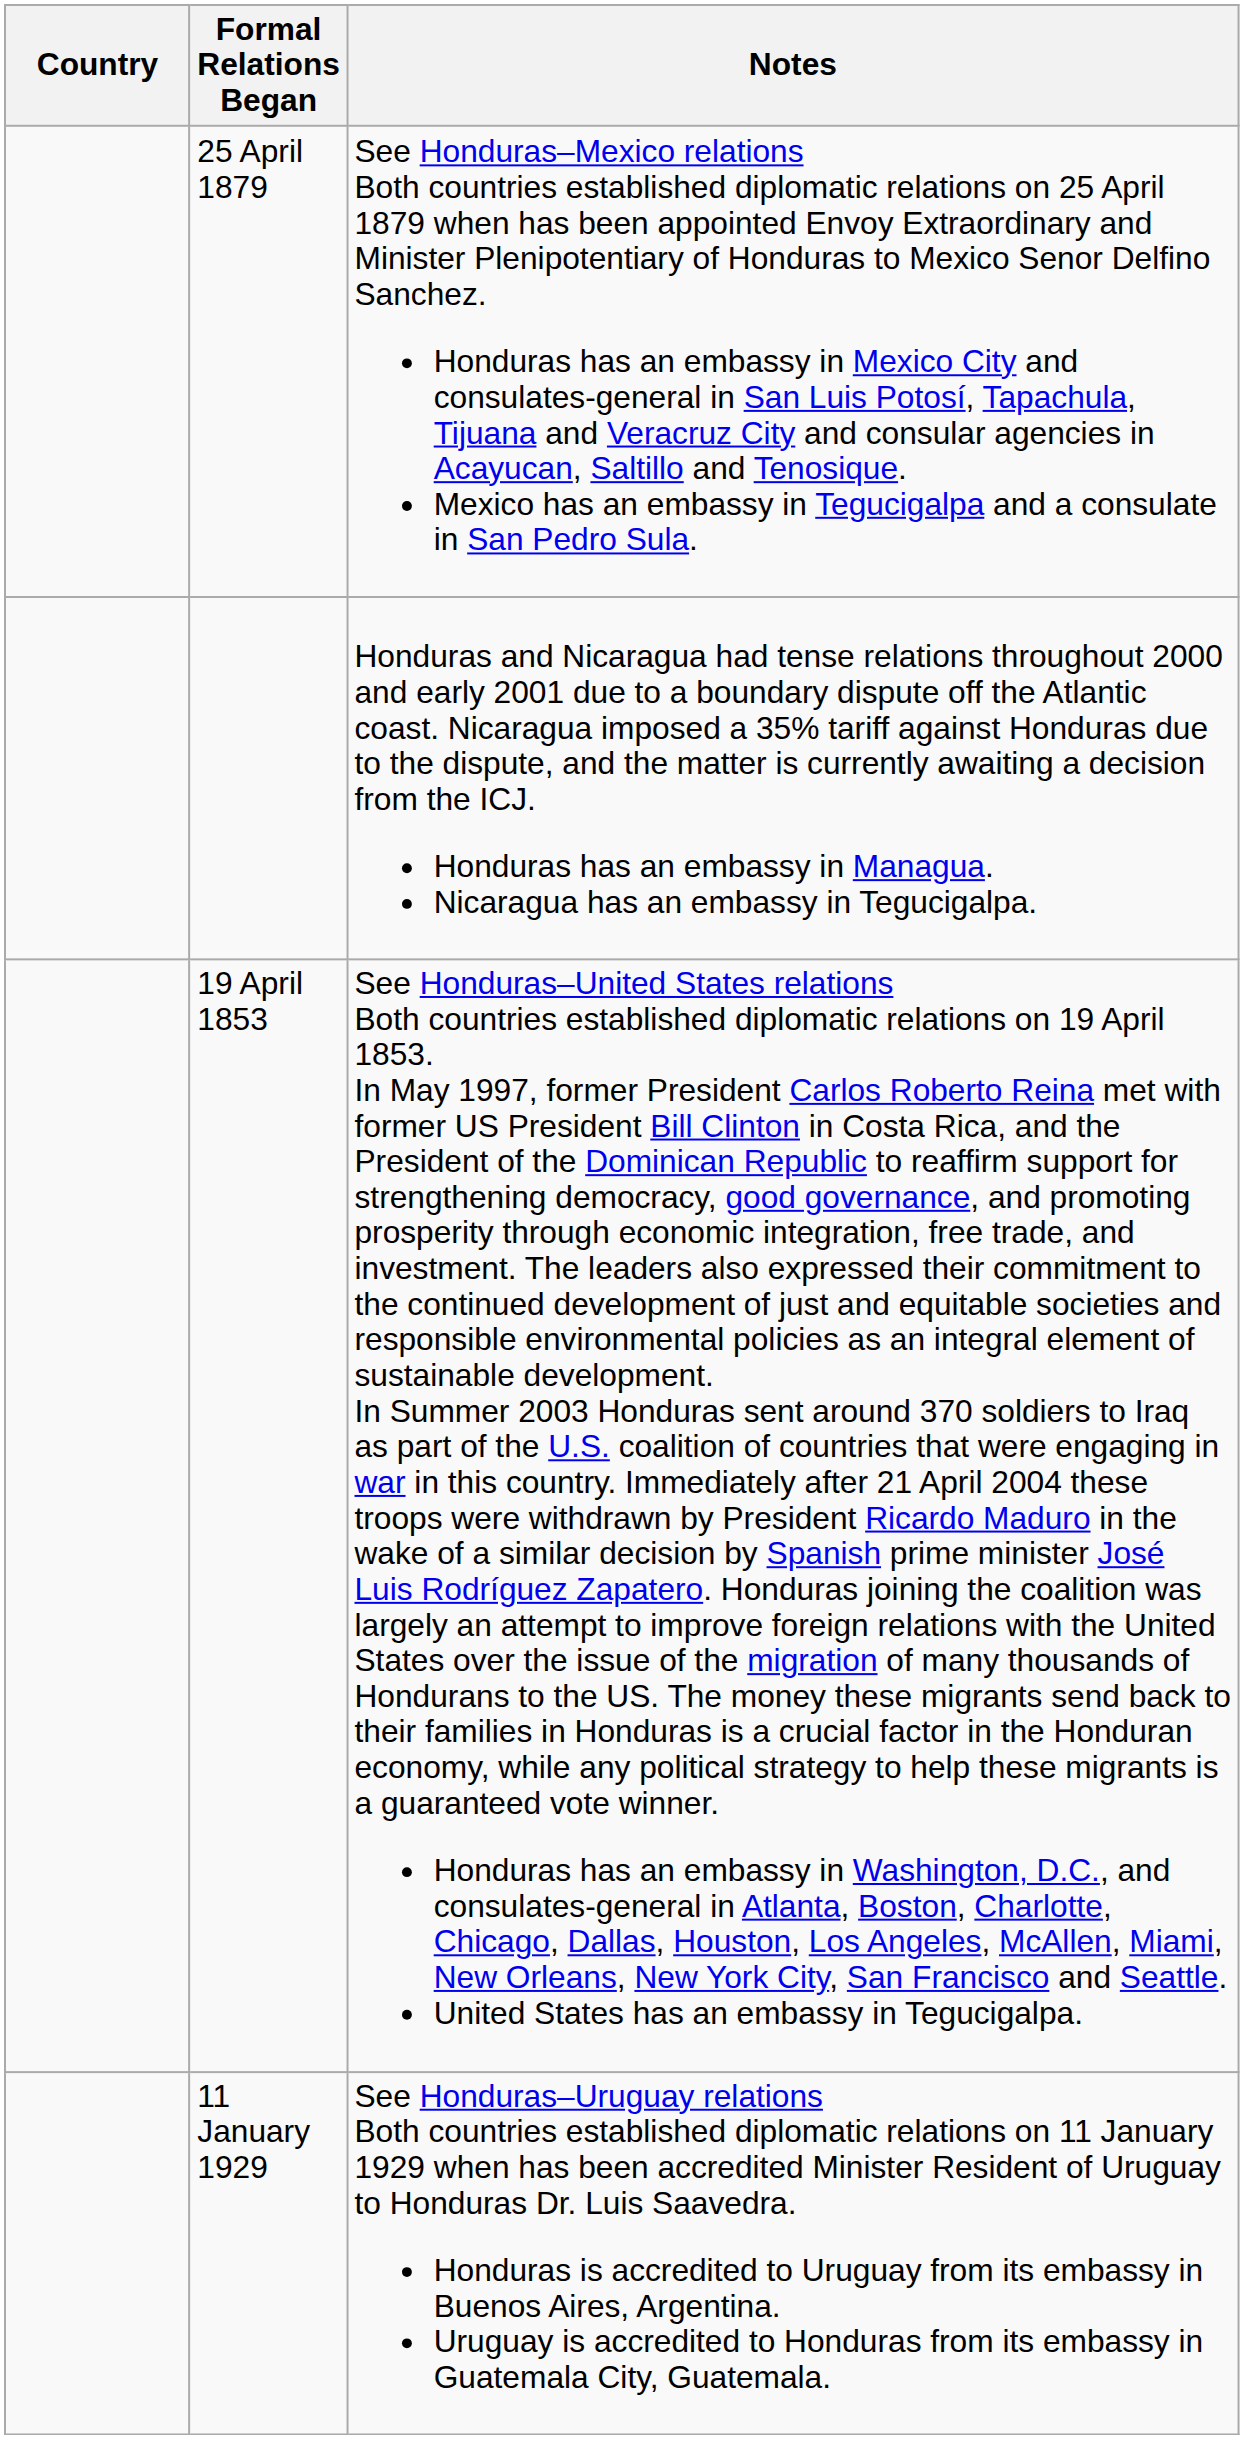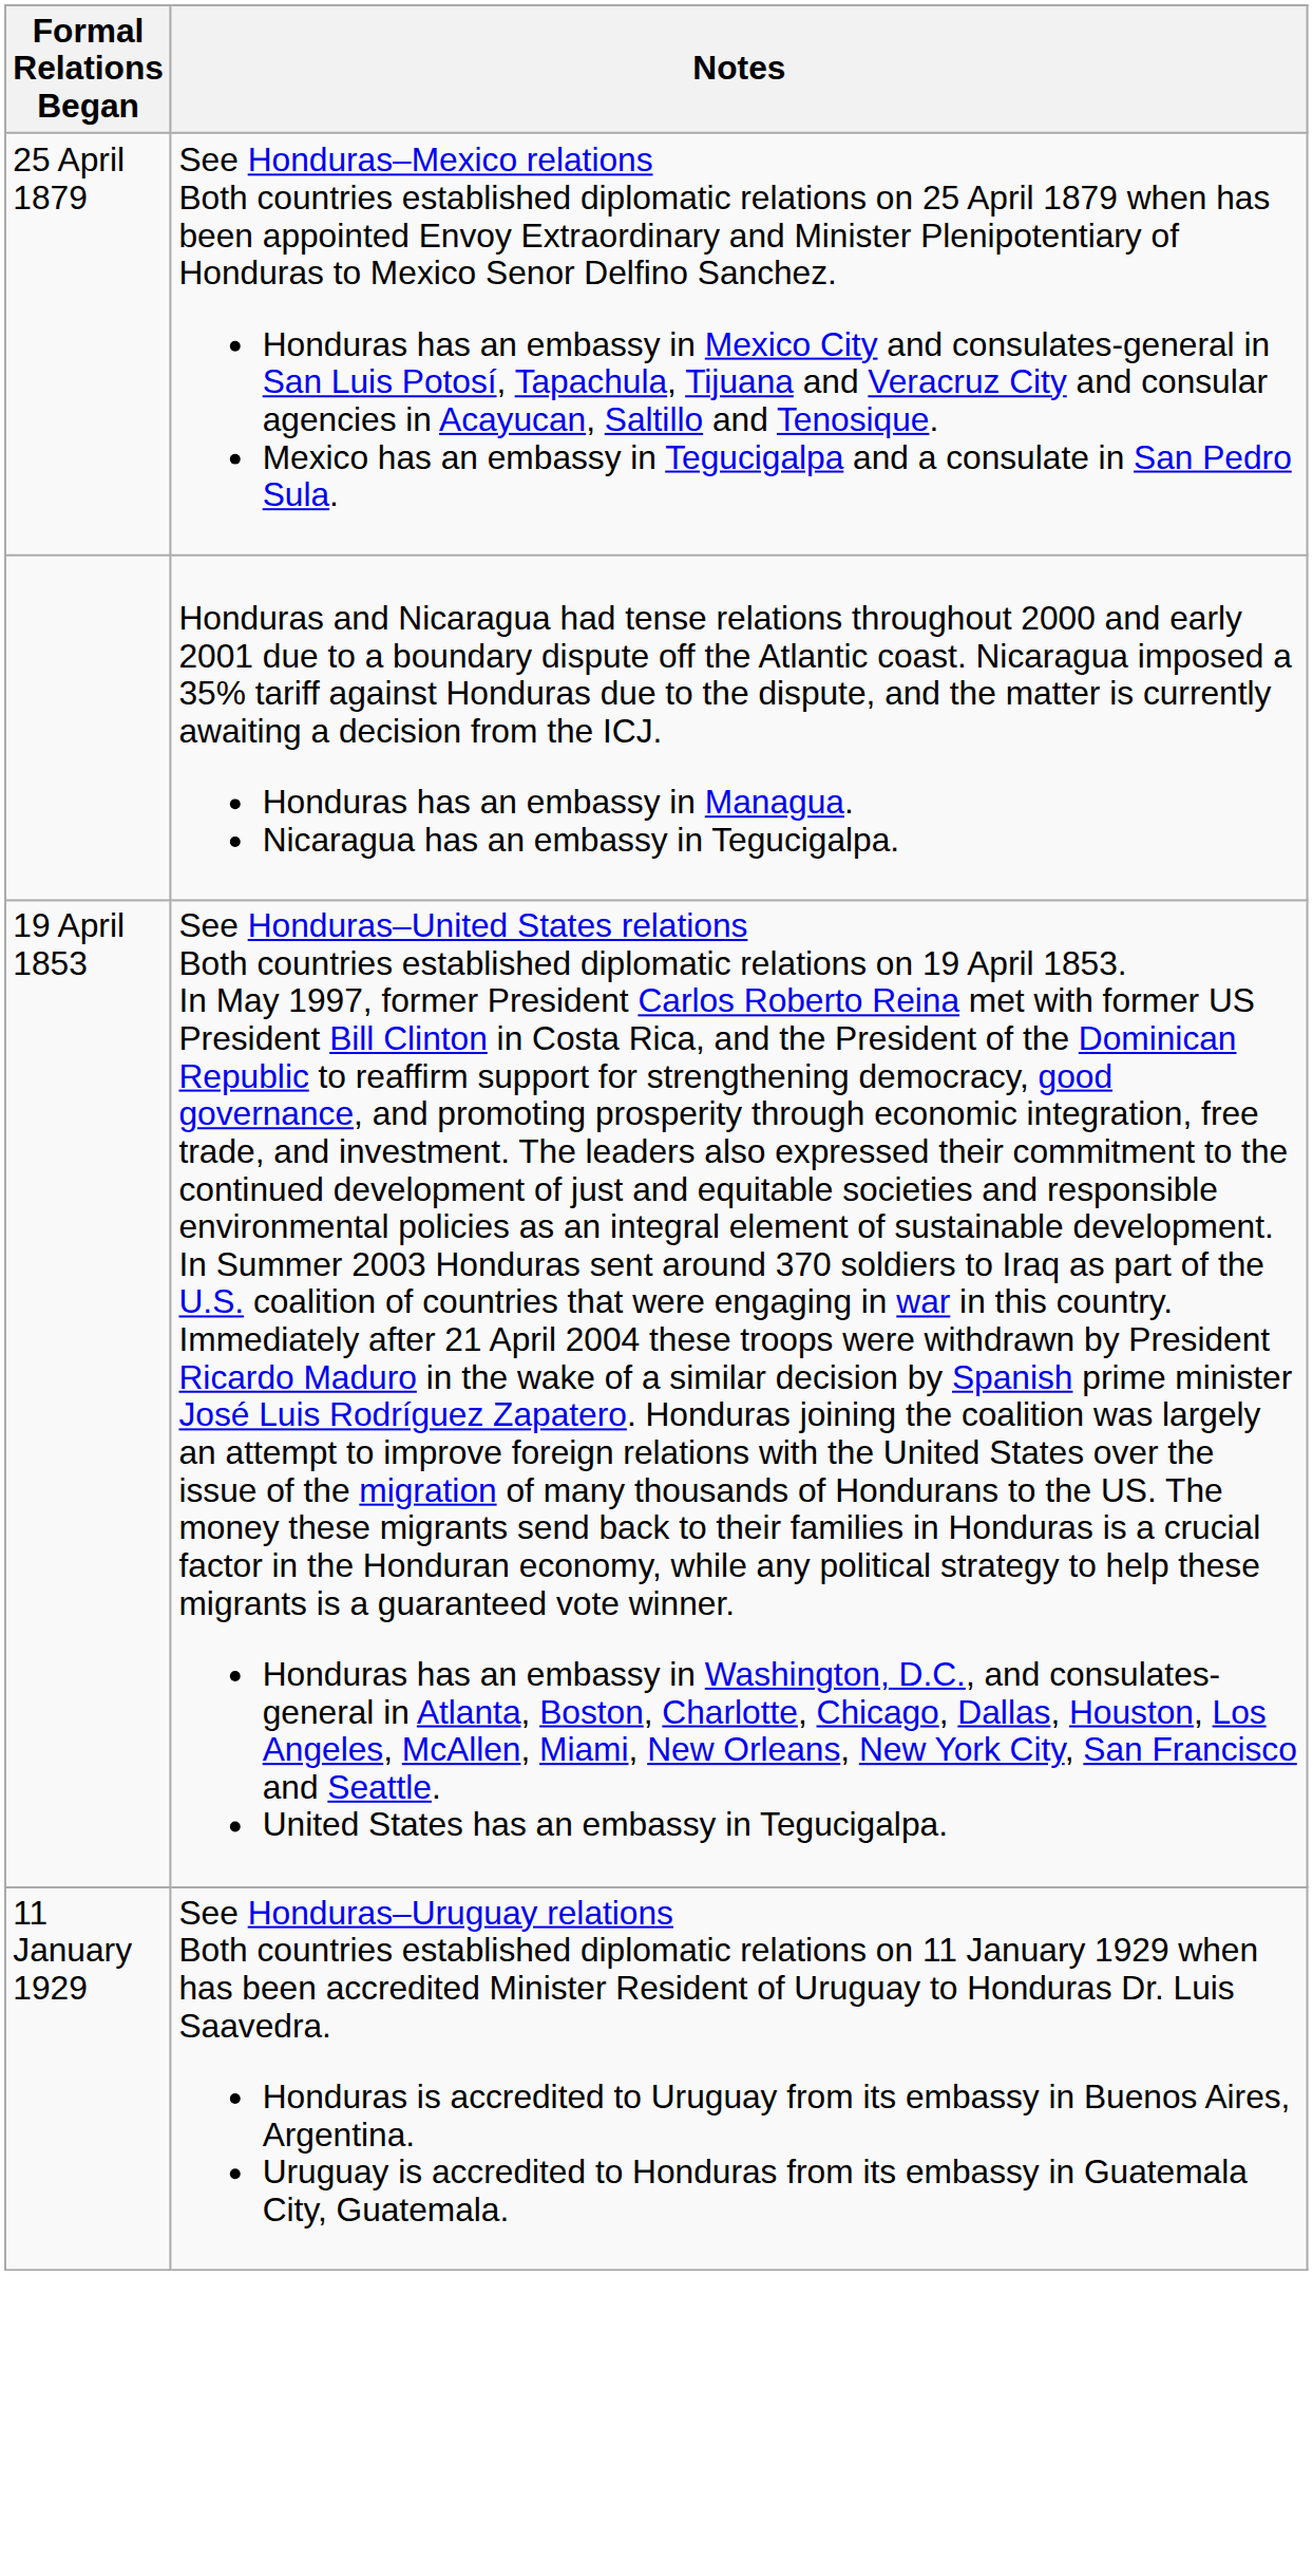- column: Country
